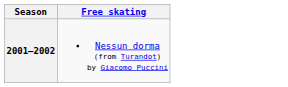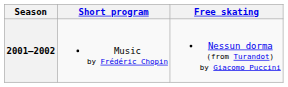+ column: Short program | Music by Frédéric Chopin
